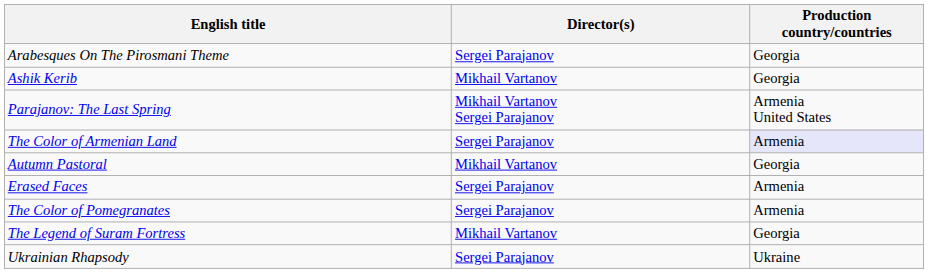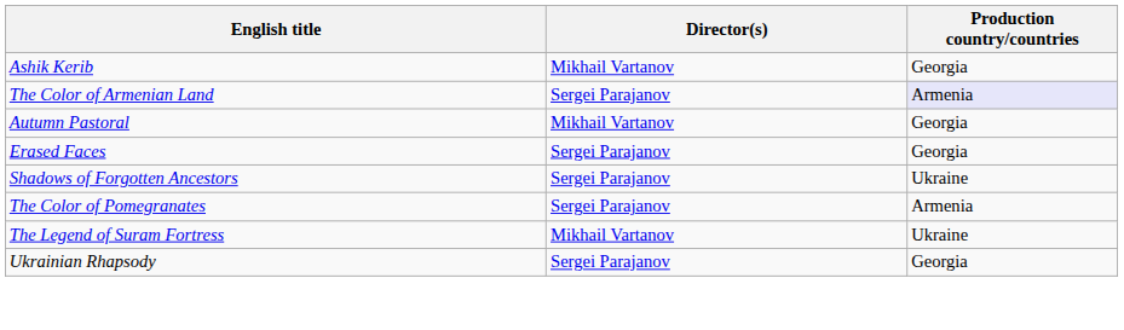- row: Arabesques On The Pirosmani Theme | Sergei Parajanov | Georgia
- row: Parajanov: The Last Spring | Mikhail Vartanov Sergei Parajanov | Armenia United States
Erased Faces | Production country/countries: Armenia -> Georgia
+ row: Shadows of Forgotten Ancestors | Sergei Parajanov | Ukraine
The Legend of Suram Fortress | Production country/countries: Georgia -> Ukraine
Ukrainian Rhapsody | Production country/countries: Ukraine -> Georgia
